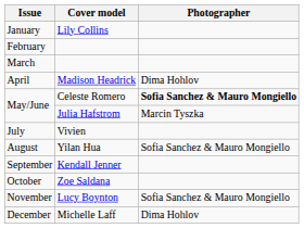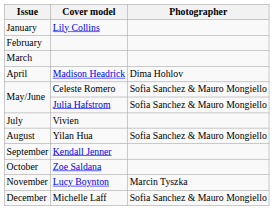May/June / Celeste Romero | Photographer: bold -> normal
May/June / Julia Hafstrom | Photographer: Marcin Tyszka -> Sofia Sanchez & Mauro Mongiello
November | Photographer: Sofia Sanchez & Mauro Mongiello -> Marcin Tyszka
December | Photographer: Dima Hohlov -> Sofia Sanchez & Mauro Mongiello
